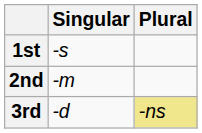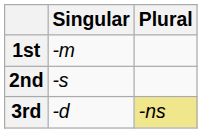1st | Singular: -s -> -m
2nd | Singular: -m -> -s
